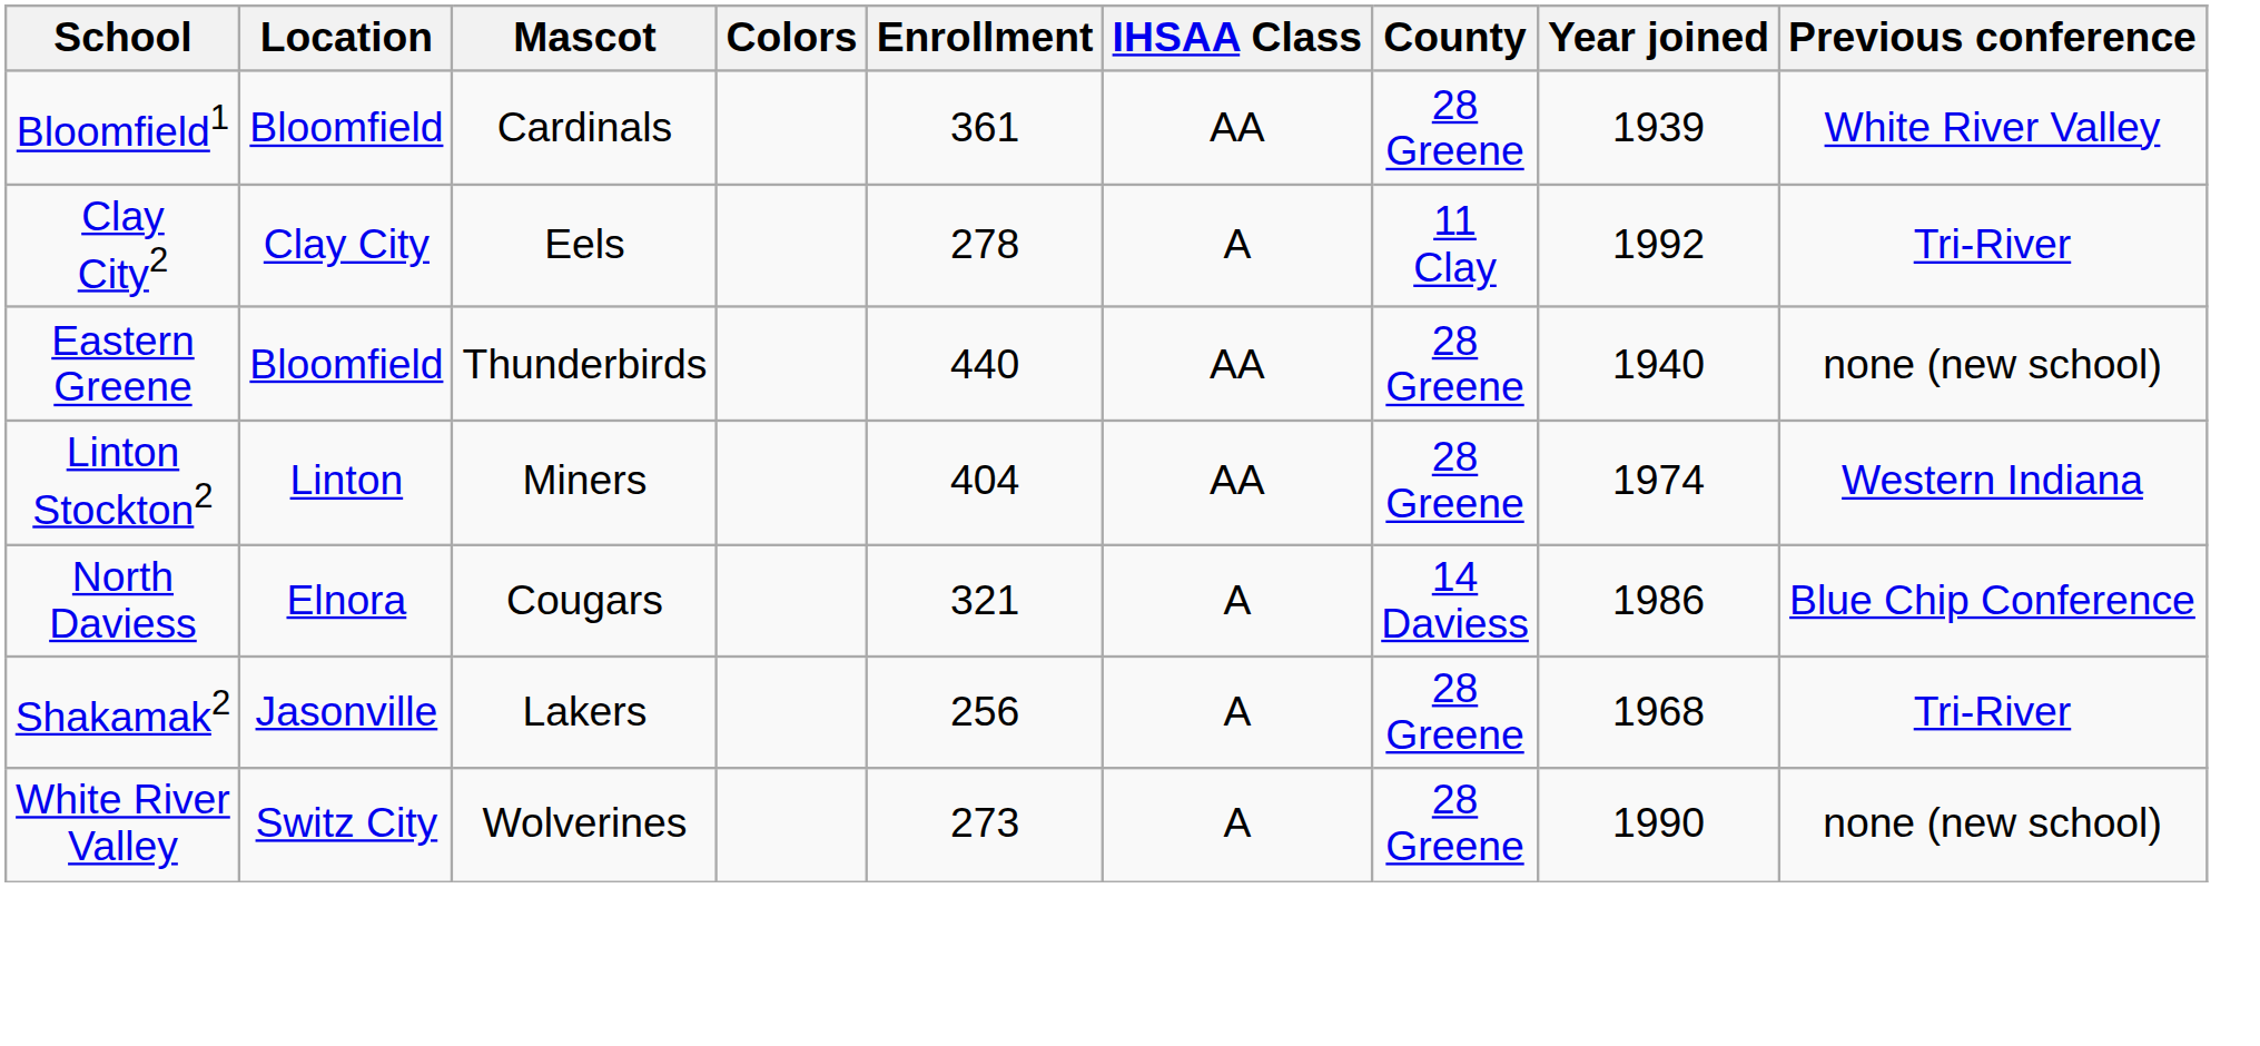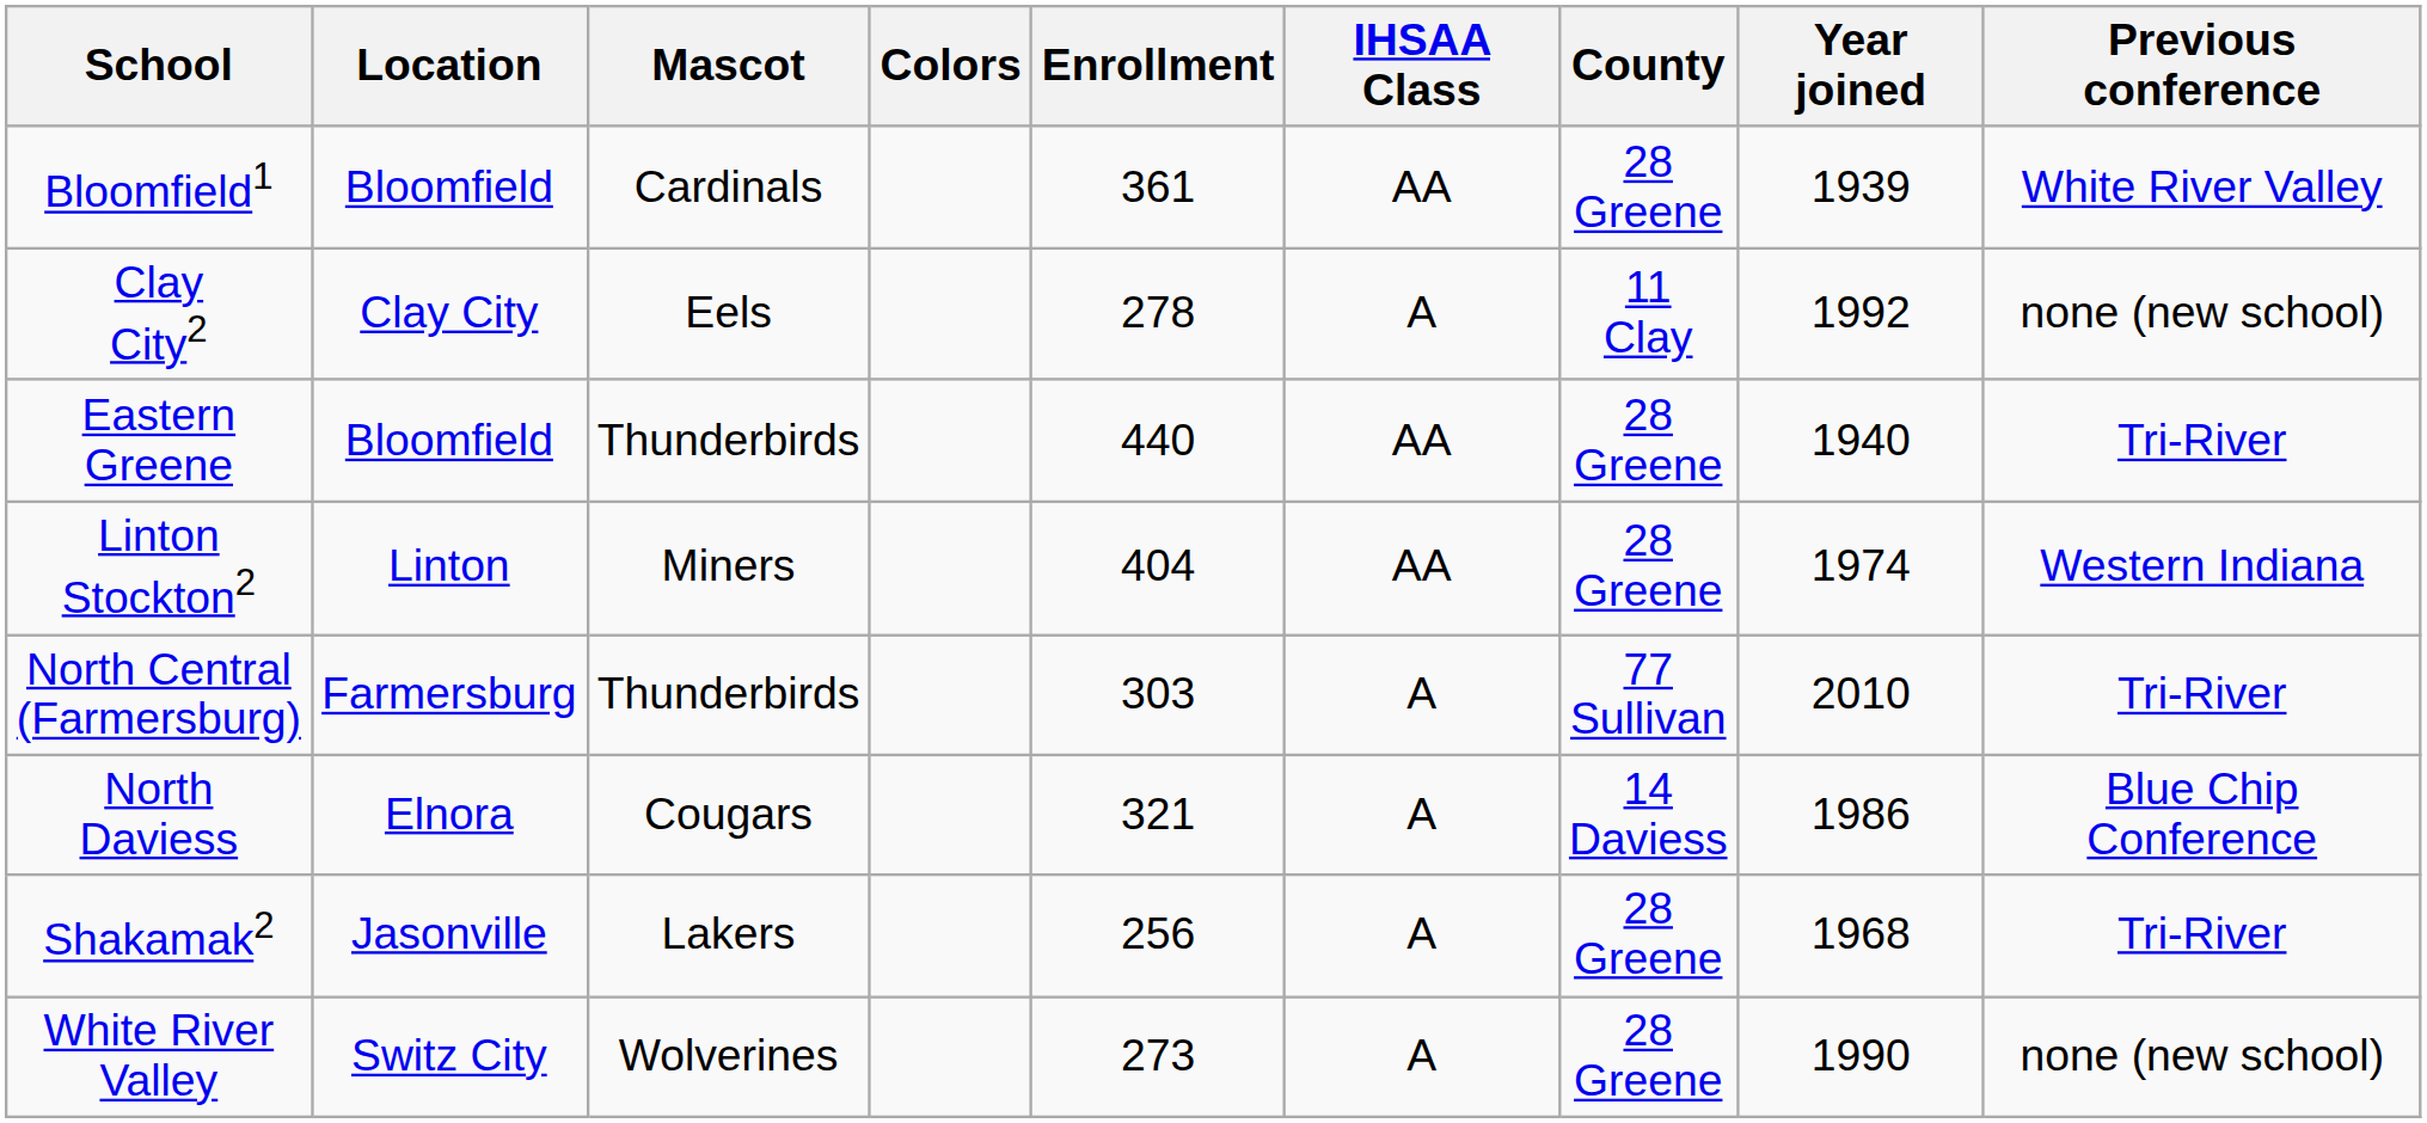Clay City2 | Previous conference: Tri-River -> none (new school)
Eastern Greene | Previous conference: none (new school) -> Tri-River
+ row: North Central (Farmersburg) | Farmersburg | Thunderbirds | 303 | A | 77 Sullivan | 2010 | Tri-River
